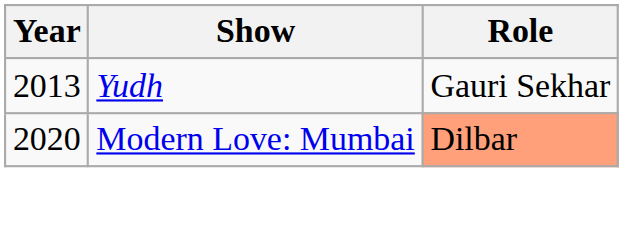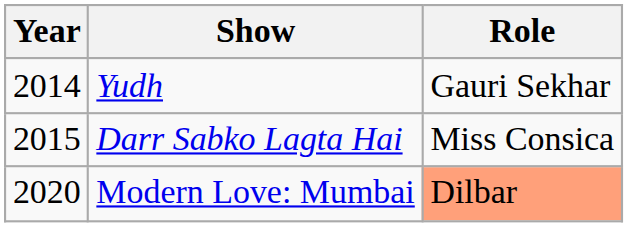Yudh | Year: 2013 -> 2014
+ row: 2015 | Darr Sabko Lagta Hai | Miss Consica
